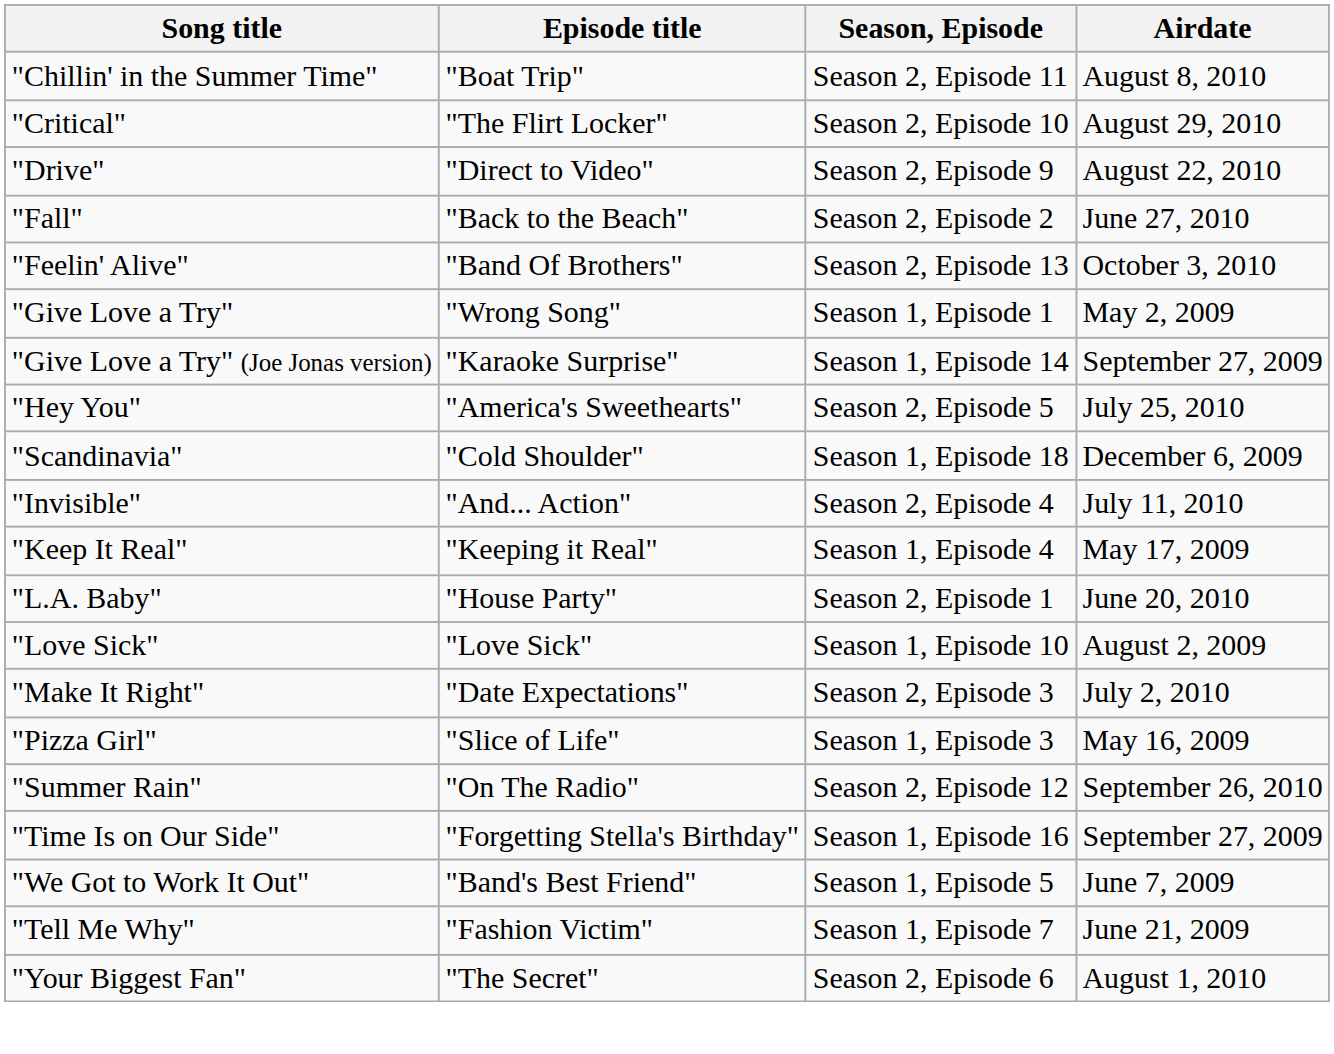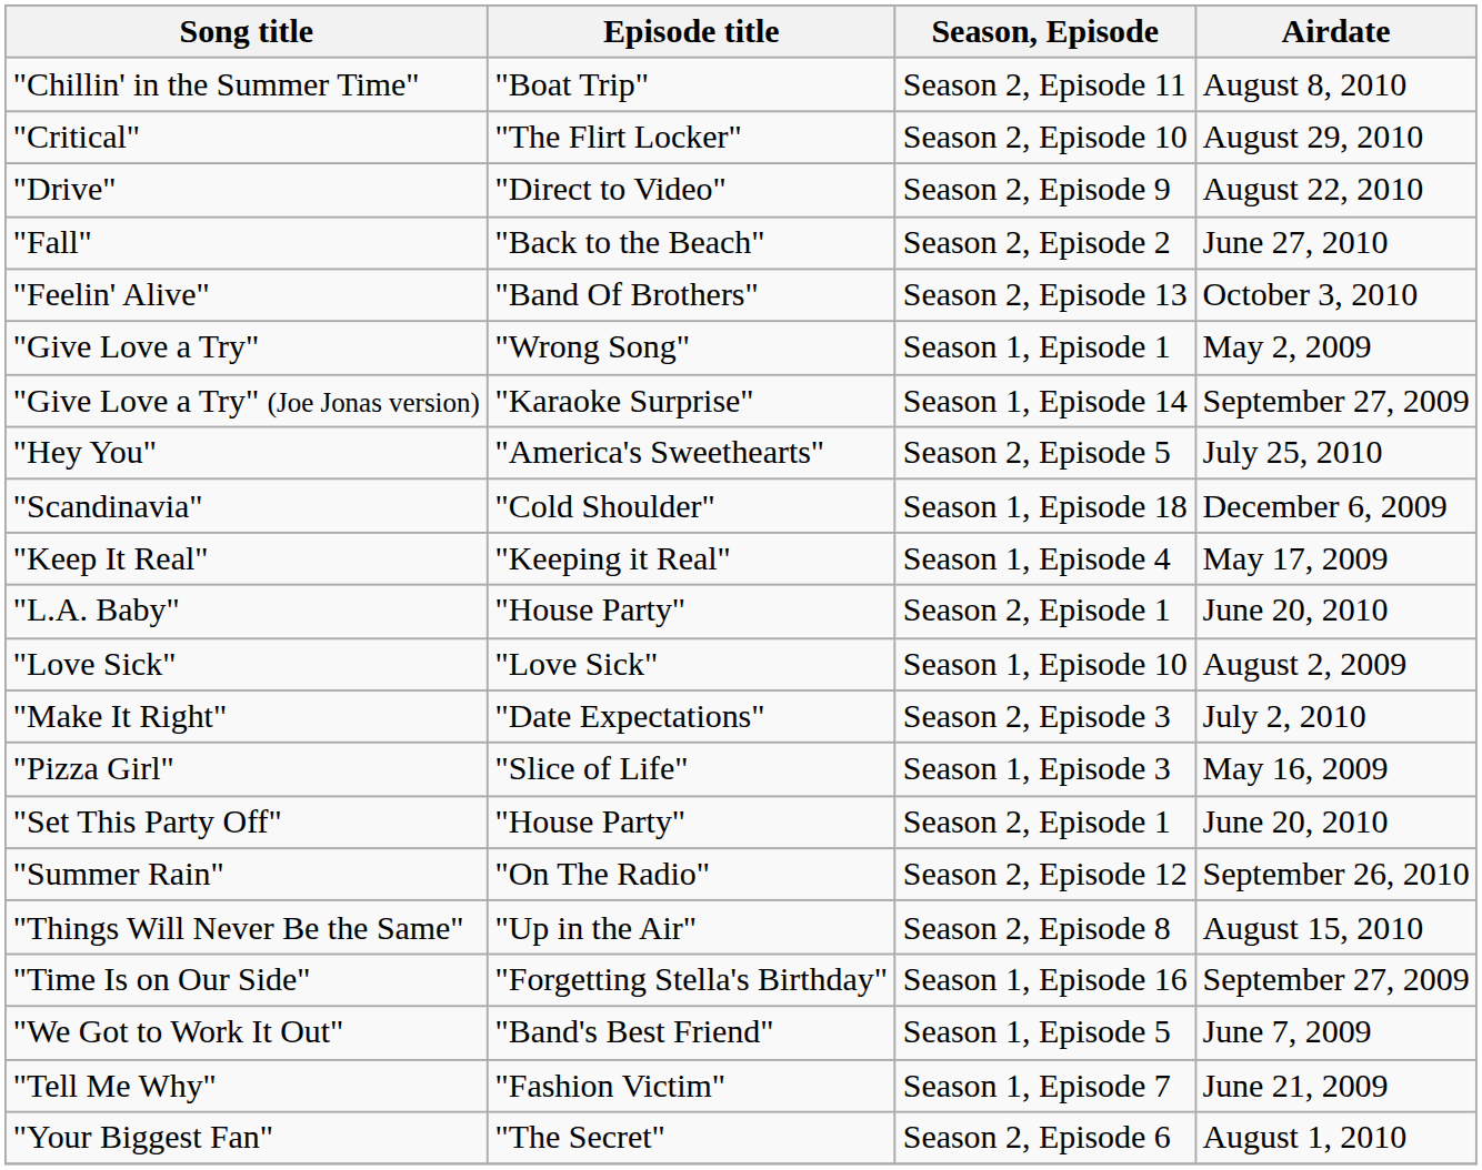- row: "Invisible" | "And... Action" | Season 2, Episode 4 | July 11, 2010
+ row: "Set This Party Off" | "House Party" | Season 2, Episode 1 | June 20, 2010
+ row: "Things Will Never Be the Same" | "Up in the Air" | Season 2, Episode 8 | August 15, 2010
